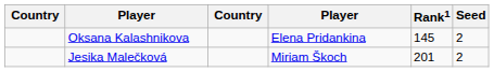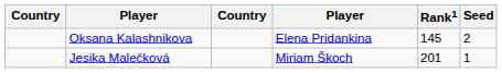Jesika Malečková | Seed: 2 -> 1
